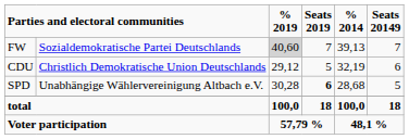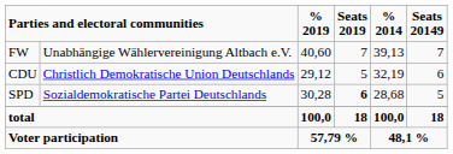FW | column 2: Sozialdemokratische Partei Deutschlands -> Unabhängige Wählervereinigung Altbach e.V.
FW | % 2019: lightgrey background -> no background
SPD | column 2: Unabhängige Wählervereinigung Altbach e.V. -> Sozialdemokratische Partei Deutschlands
